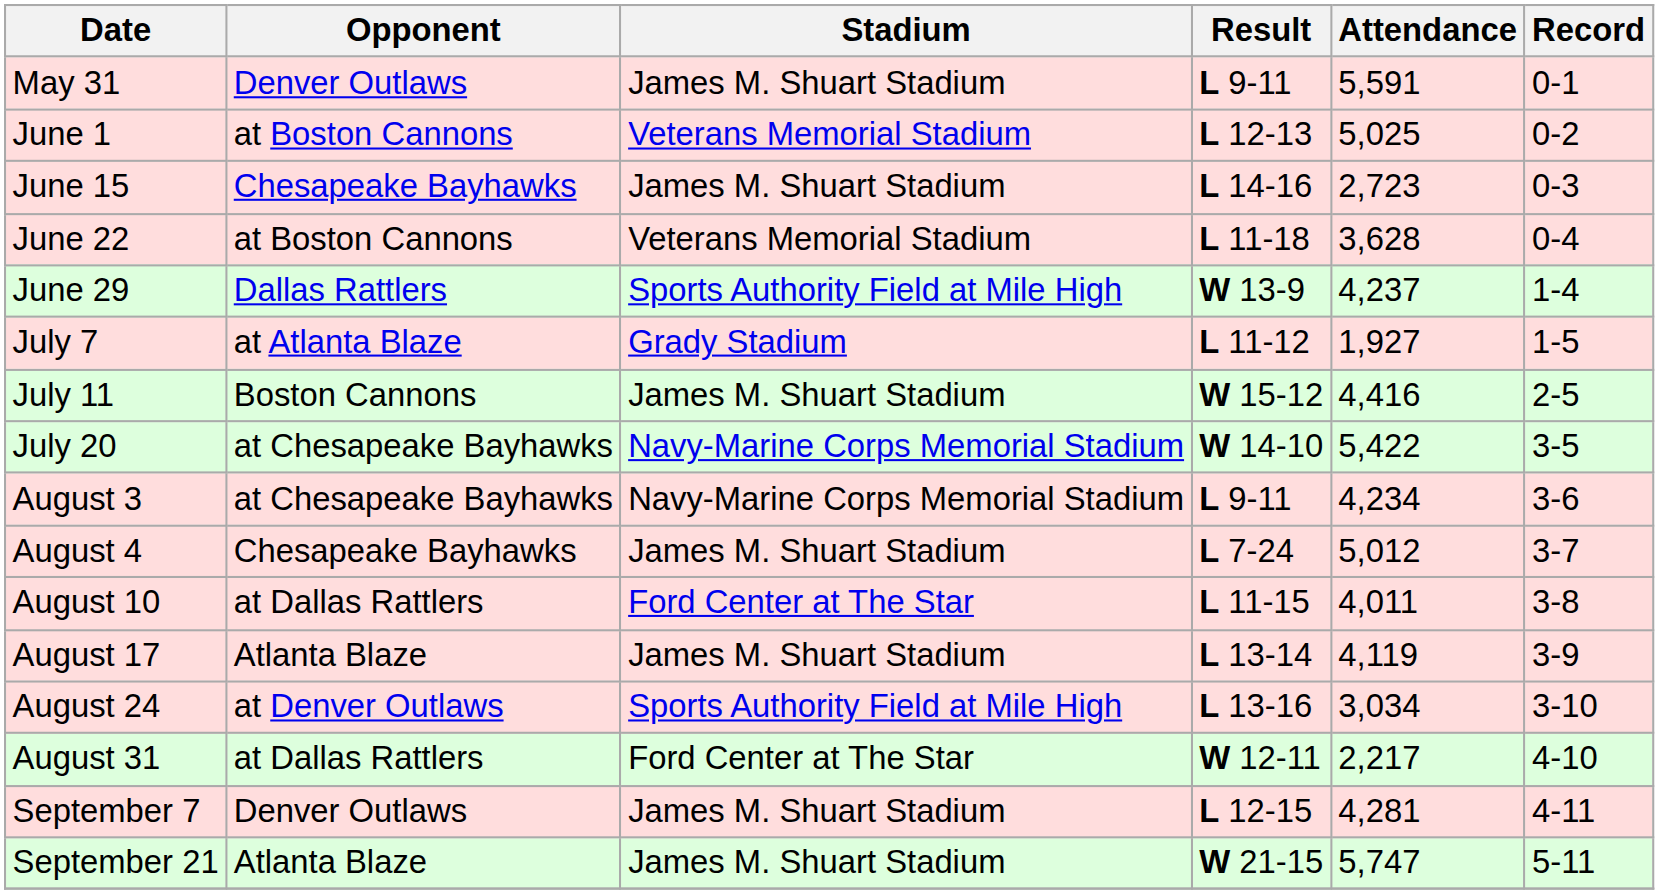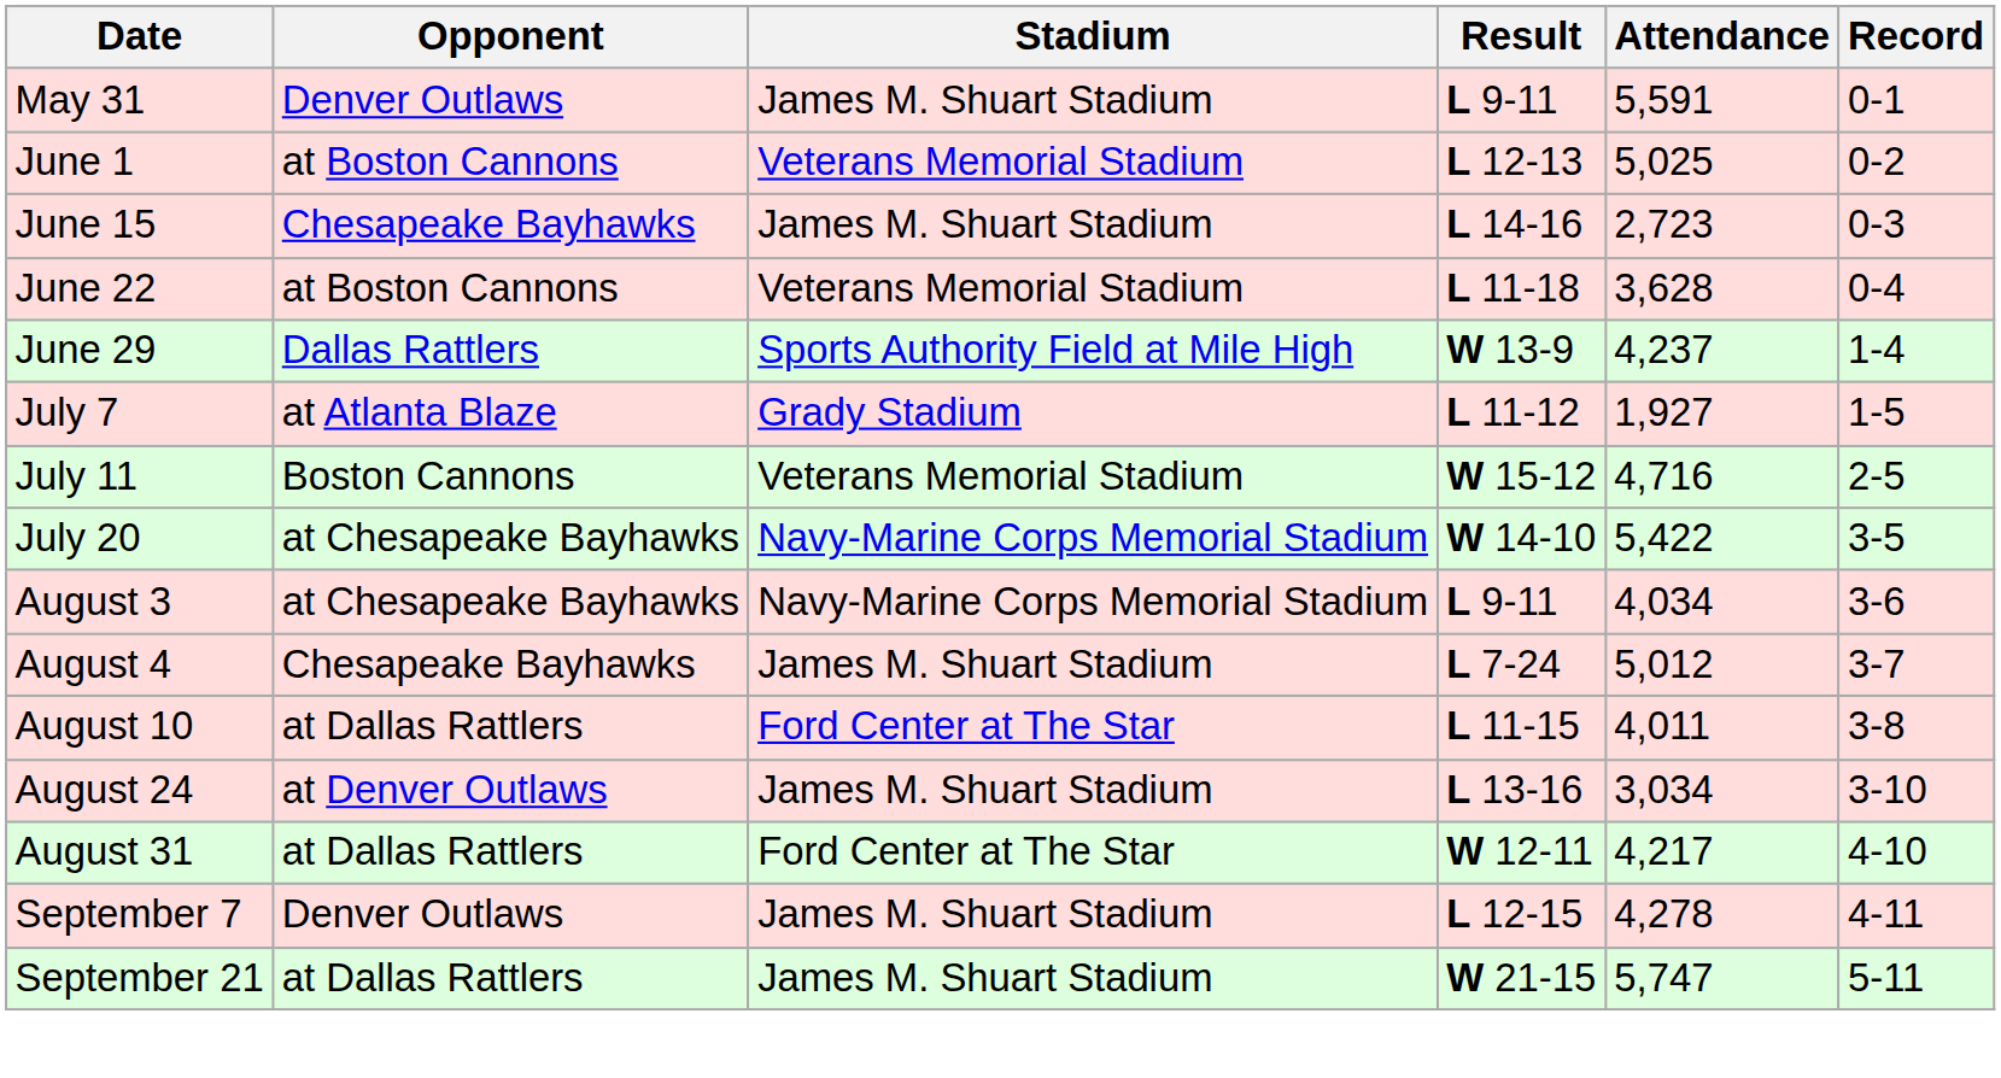July 11 | Stadium: James M. Shuart Stadium -> Veterans Memorial Stadium
July 11 | Attendance: 4,416 -> 4,716
August 3 | Attendance: 4,234 -> 4,034
- row: August 17 | Atlanta Blaze | James M. Shuart Stadium | L 13-14 | 4,119 | 3-9
August 24 | Stadium: Sports Authority Field at Mile High -> James M. Shuart Stadium
August 31 | Attendance: 2,217 -> 4,217
September 7 | Attendance: 4,281 -> 4,278
September 21 | Opponent: Atlanta Blaze -> at Dallas Rattlers
